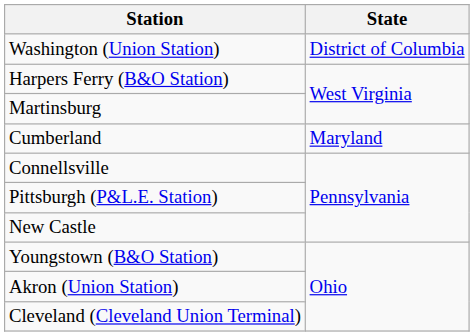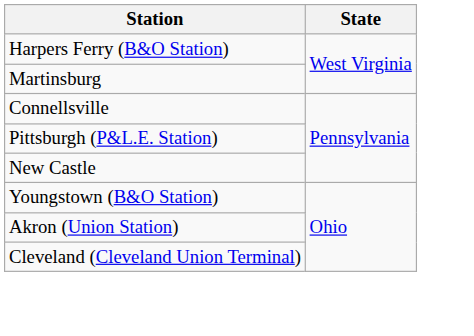- row: Washington (Union Station) | District of Columbia
- row: Cumberland | Maryland
